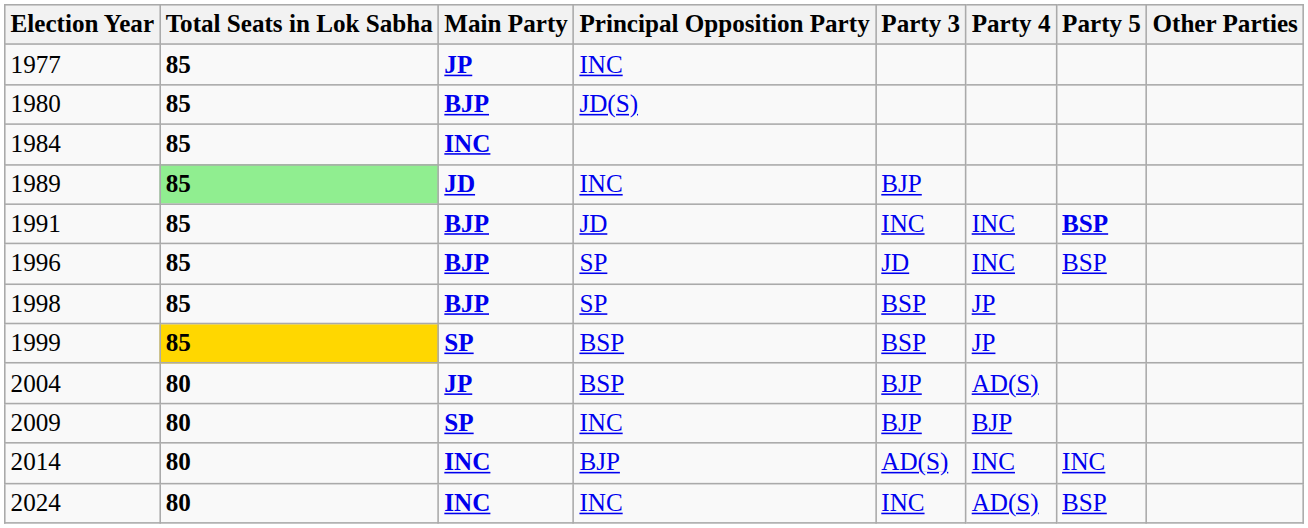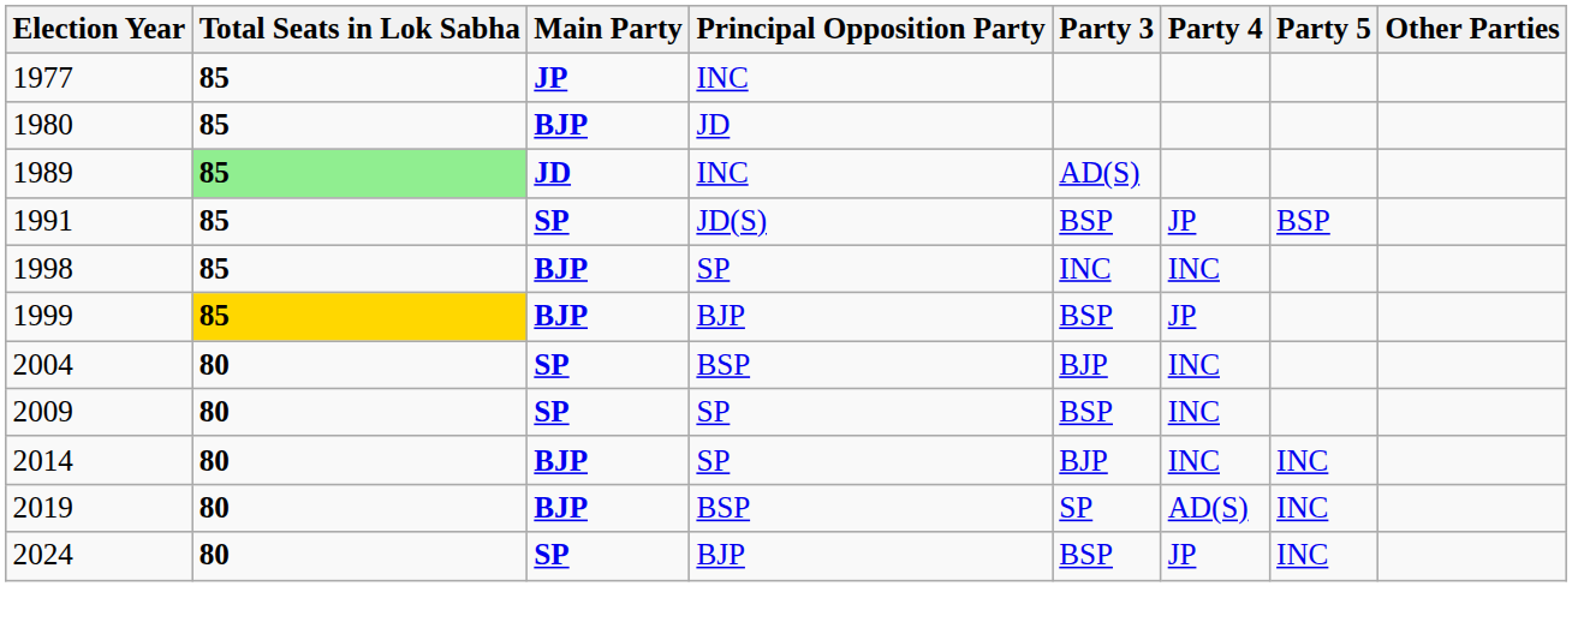1980 | Principal Opposition Party: JD(S) -> JD
- row: 1984 | 85 | INC
1989 | Party 3: BJP -> AD(S)
1991 | Main Party: BJP -> SP
1991 | Principal Opposition Party: JD -> JD(S)
1991 | Party 3: INC -> BSP
1991 | Party 4: INC -> JP
1991 | Party 5: bold -> normal
- row: 1996 | 85 | BJP | SP | JD | INC | BSP
1998 | Party 3: BSP -> INC
1998 | Party 4: JP -> INC
1999 | Main Party: SP -> BJP
1999 | Principal Opposition Party: BSP -> BJP
2004 | Main Party: JP -> SP
2004 | Party 4: AD(S) -> INC
2009 | Principal Opposition Party: INC -> SP
2009 | Party 3: BJP -> BSP
2009 | Party 4: BJP -> INC
2014 | Main Party: INC -> BJP
2014 | Principal Opposition Party: BJP -> SP
2014 | Party 3: AD(S) -> BJP
+ row: 2019 | 80 | BJP | BSP | SP | AD(S) | INC
2024 | Main Party: INC -> SP
2024 | Principal Opposition Party: INC -> BJP
2024 | Party 3: INC -> BSP
2024 | Party 4: AD(S) -> JP
2024 | Party 5: BSP -> INC
